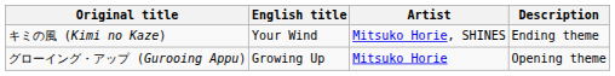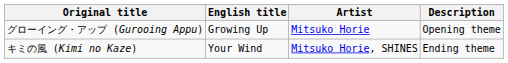rows swapped: グローイング・アップ (Gurooing Appu) <-> キミの風 (Kimi no Kaze)
